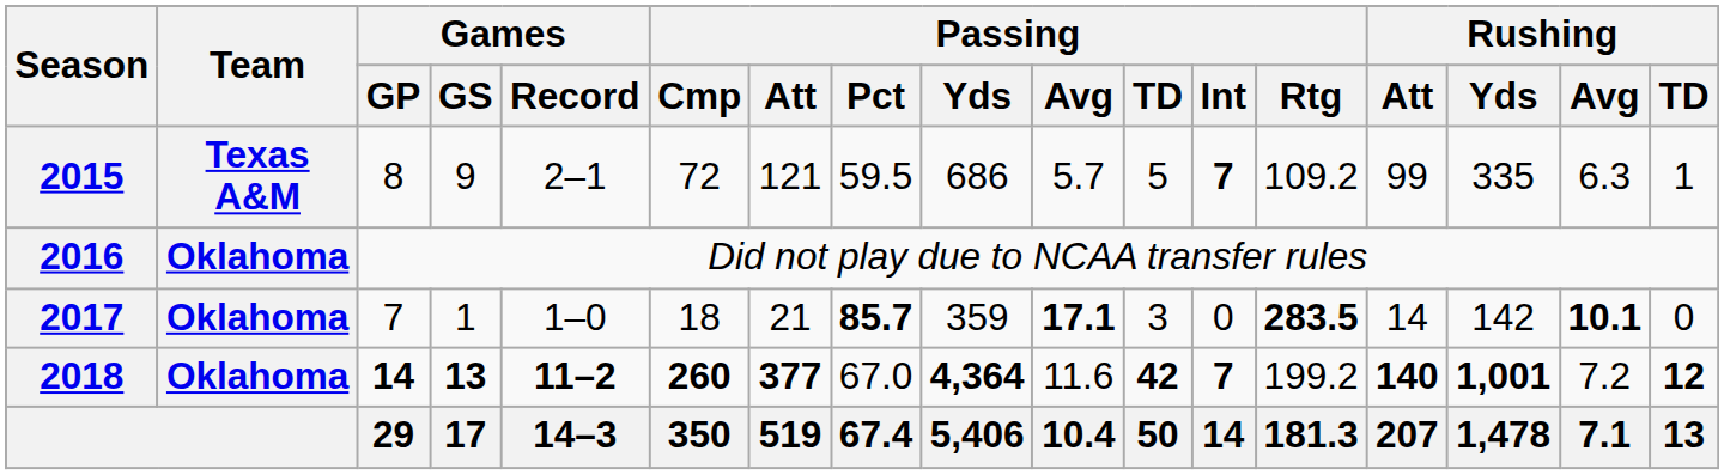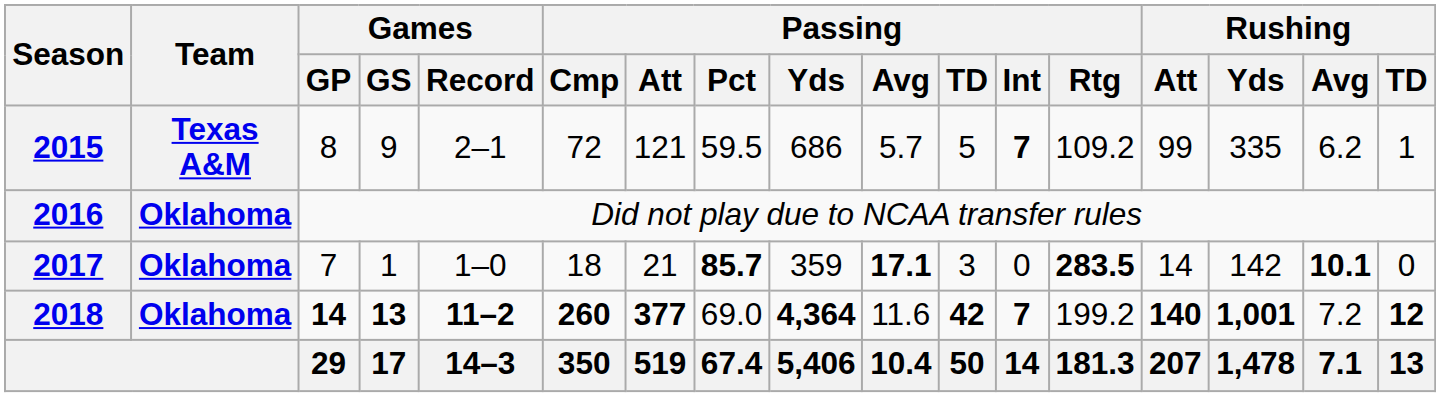2015 | Rushing / Avg: 6.3 -> 6.2
2018 | Passing / Pct: 67.0 -> 69.0
